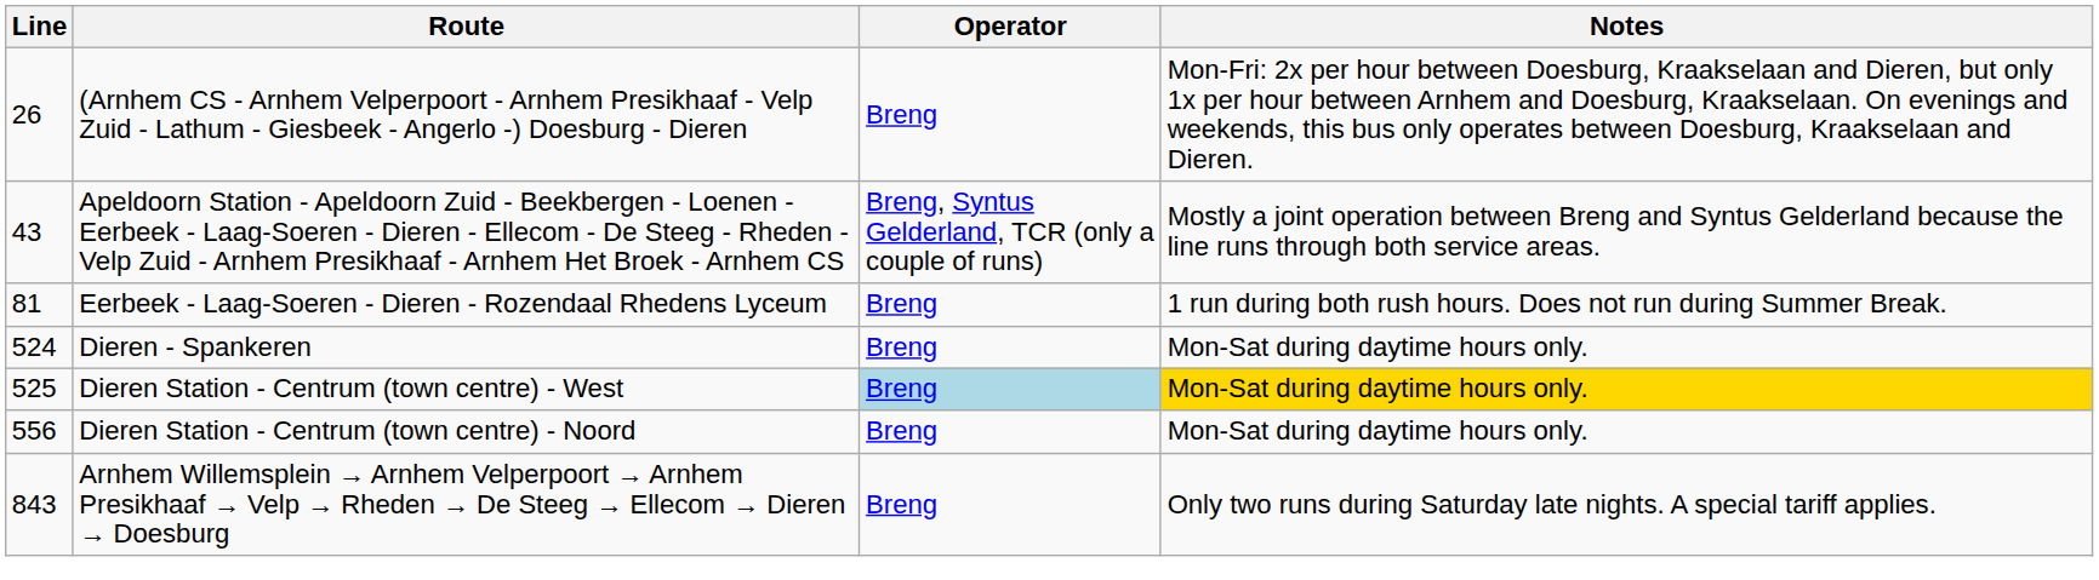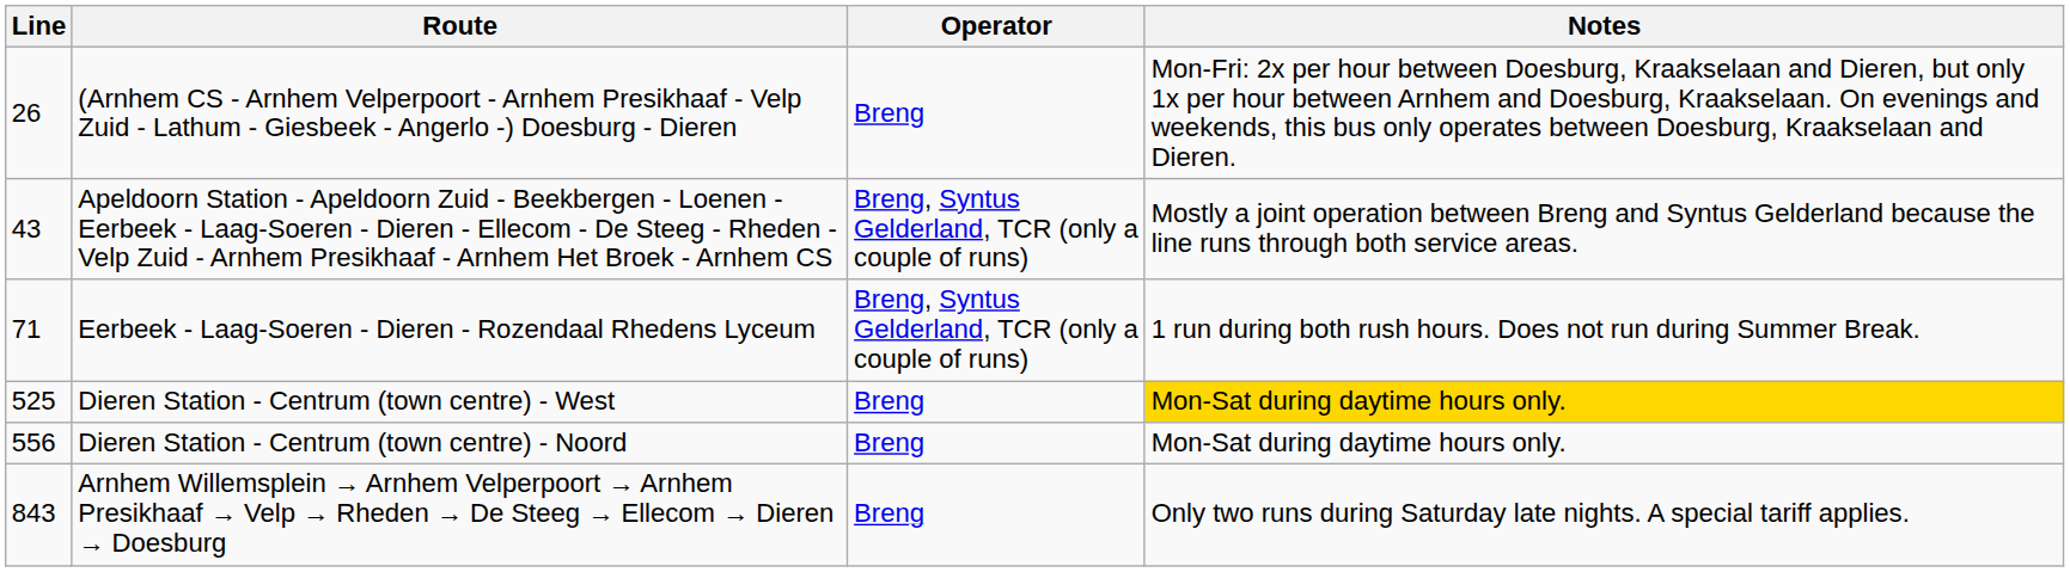Eerbeek - Laag-Soeren - Dieren - Rozendaal Rhedens Lyceum | Line: 81 -> 71
Eerbeek - Laag-Soeren - Dieren - Rozendaal Rhedens Lyceum | Operator: Breng -> Breng, Syntus Gelderland, TCR (only a couple of runs)
- row: 524 | Dieren - Spankeren | Breng | Mon-Sat during daytime hours only.
Dieren Station - Centrum (town centre) - West | Operator: lightblue background -> no background
